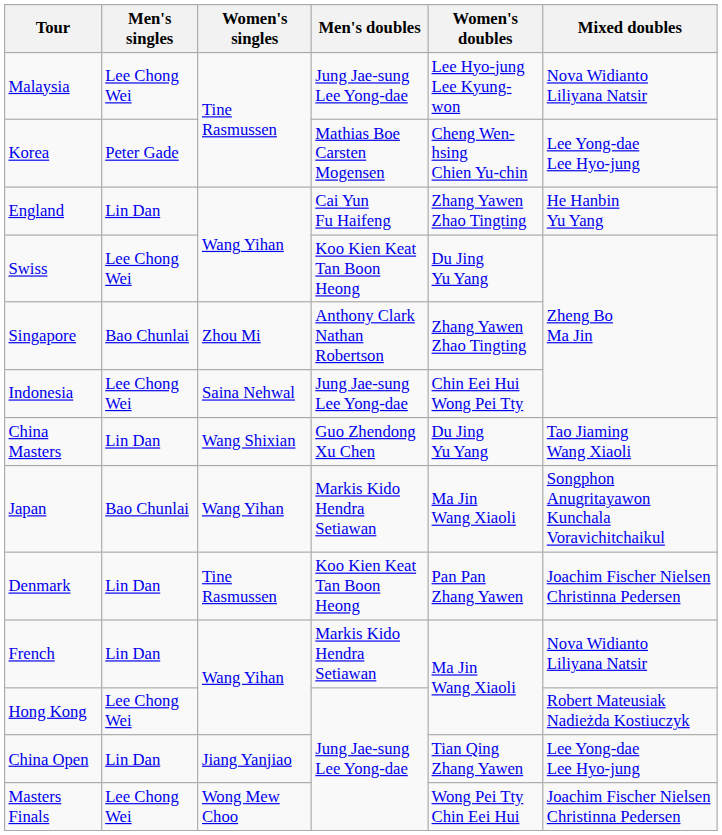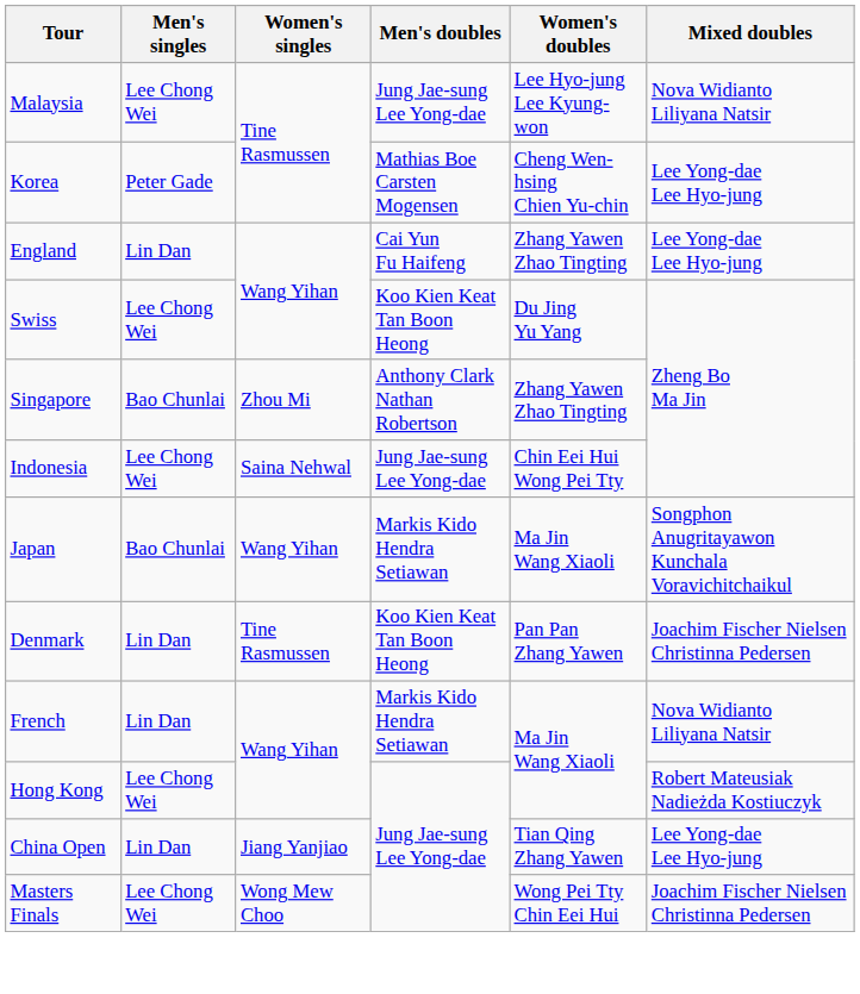England | Mixed doubles: He Hanbin Yu Yang -> Lee Yong-dae Lee Hyo-jung
- row: China Masters | Lin Dan | Wang Shixian | Guo Zhendong Xu Chen | Du Jing Yu Yang | Tao Jiaming Wang Xiaoli
